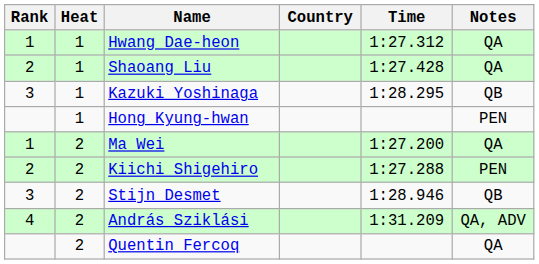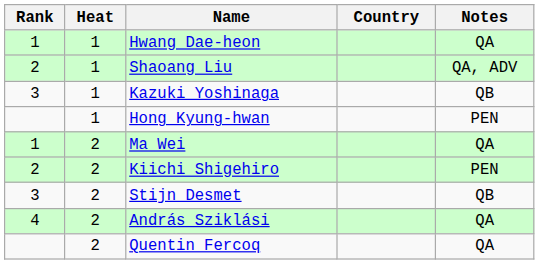- column: Time | 1:27.312 | 1:27.428 | 1:28.295 | 1:27.200 | 1:27.288 | 1:28.946 | 1:31.209
Shaoang Liu | Notes: QA -> QA, ADV
András Sziklási | Notes: QA, ADV -> QA
